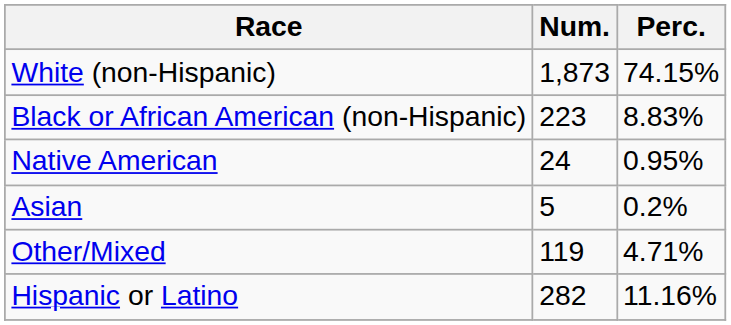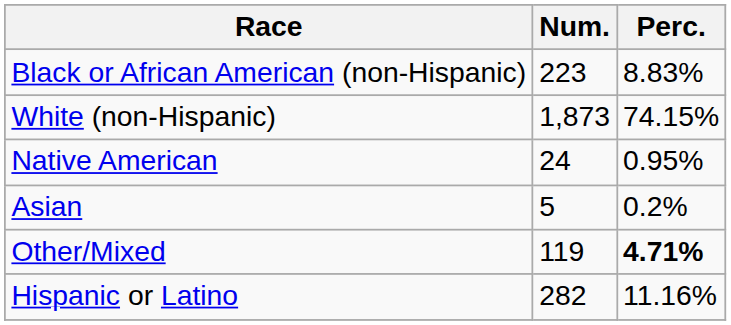rows swapped: White (non-Hispanic) <-> Black or African American (non-Hispanic)
Other/Mixed | Perc.: normal -> bold
